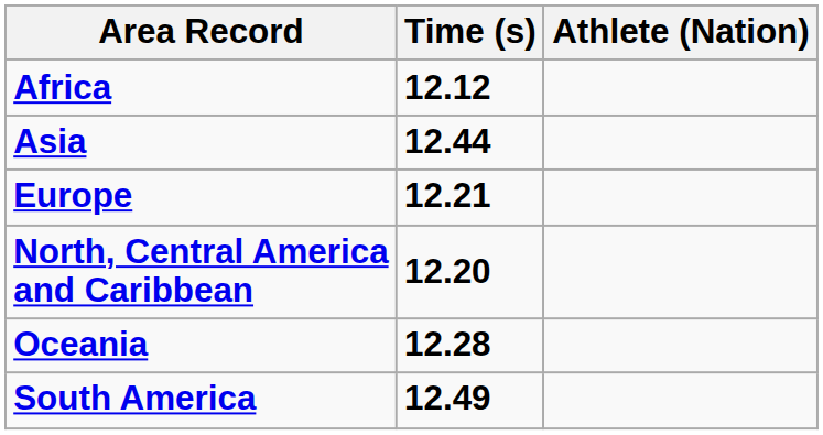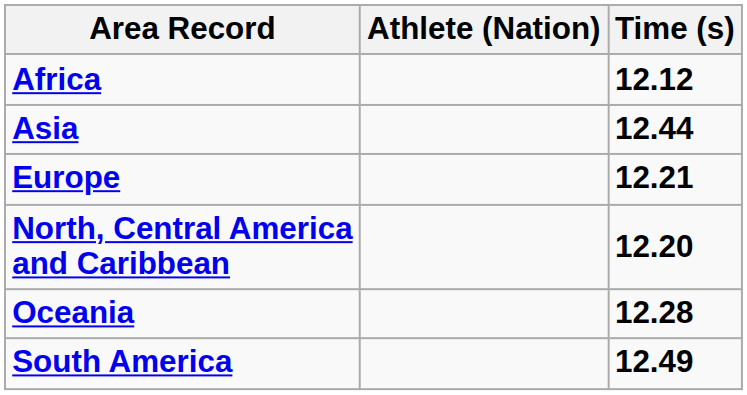columns swapped: Athlete (Nation) <-> Time (s)
